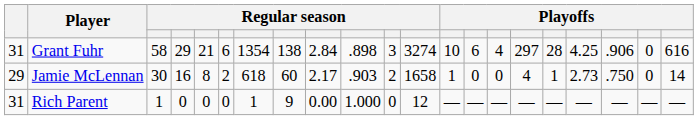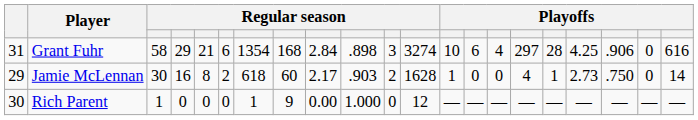Grant Fuhr | column 8: 138 -> 168
Jamie McLennan | column 12: 1658 -> 1628
Rich Parent | column 1: 31 -> 30
